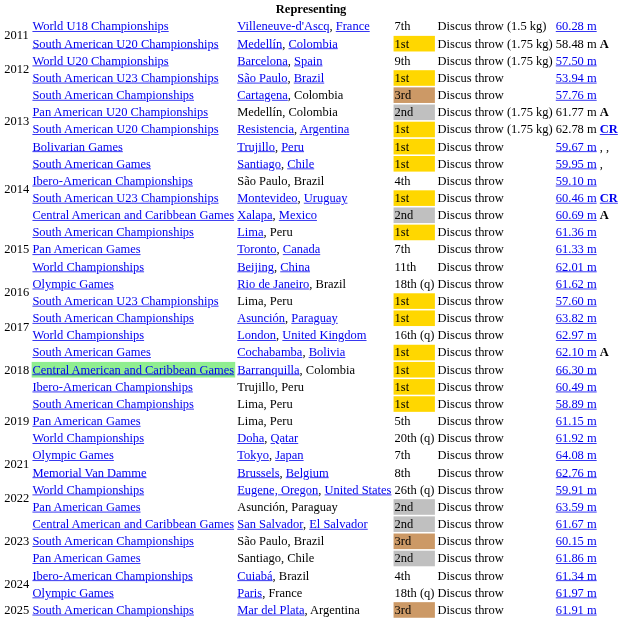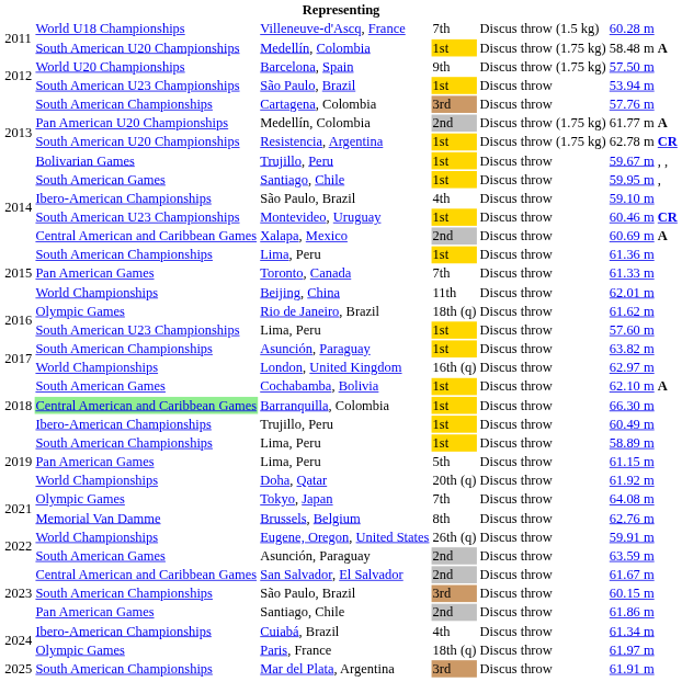2022 / Asunción, Paraguay | column 2: Pan American Games -> South American Games
